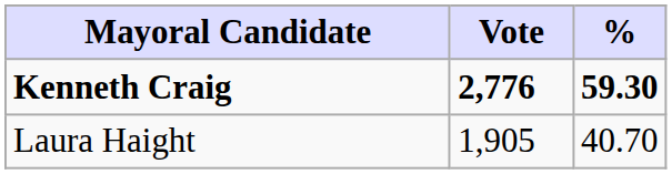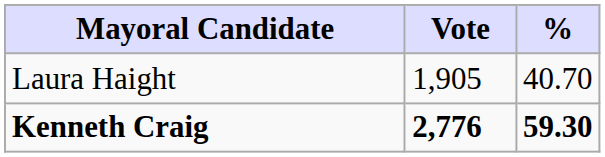rows swapped: Kenneth Craig <-> Laura Haight
